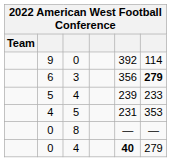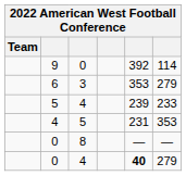6 | column 5: 356 -> 353
6 | column 6: bold -> normal
